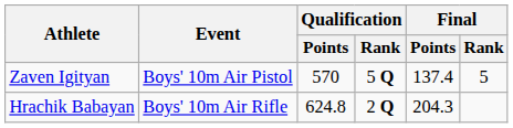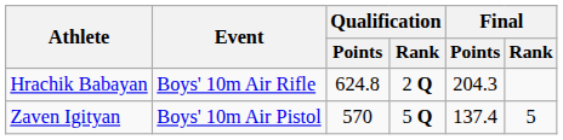rows swapped: Hrachik Babayan <-> Zaven Igityan
